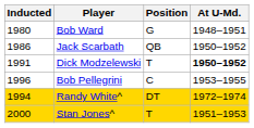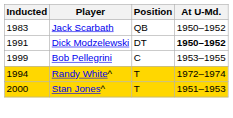- row: 1980 | Bob Ward | G | 1948–1951
Jack Scarbath | Inducted: 1986 -> 1983
Dick Modzelewski | Position: T -> DT
Bob Pellegrini | Inducted: 1996 -> 1999
Randy White^ | Position: DT -> T
